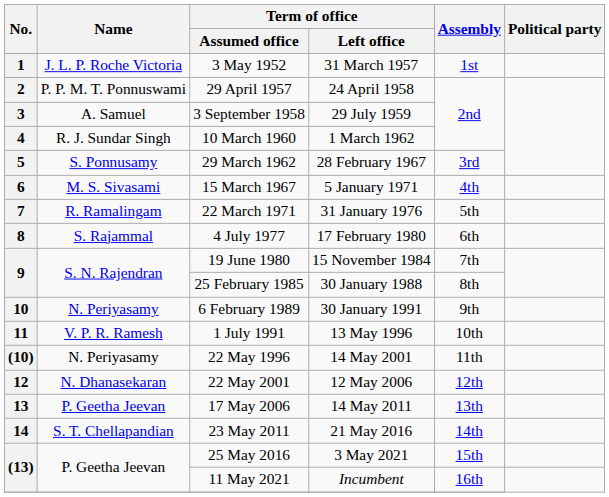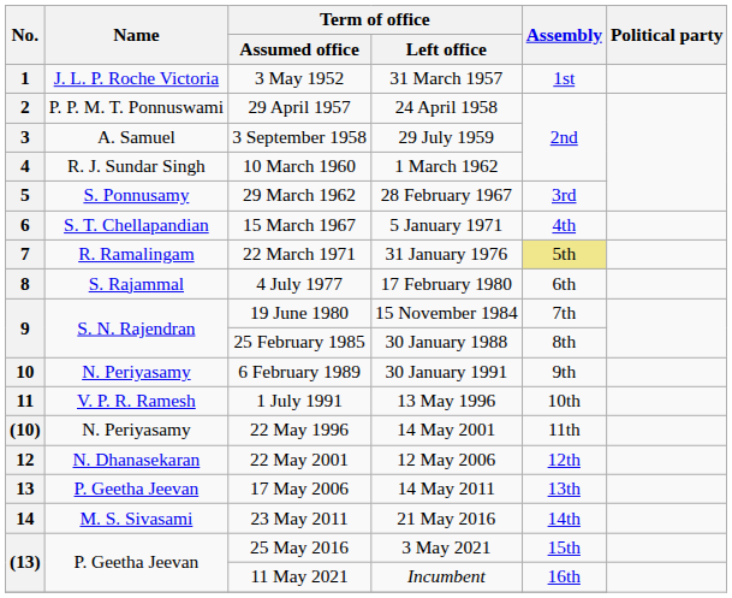15 March 1967 | Name: M. S. Sivasami -> S. T. Chellapandian
22 March 1971 | Assembly: no background -> khaki background
23 May 2011 | Name: S. T. Chellapandian -> M. S. Sivasami
